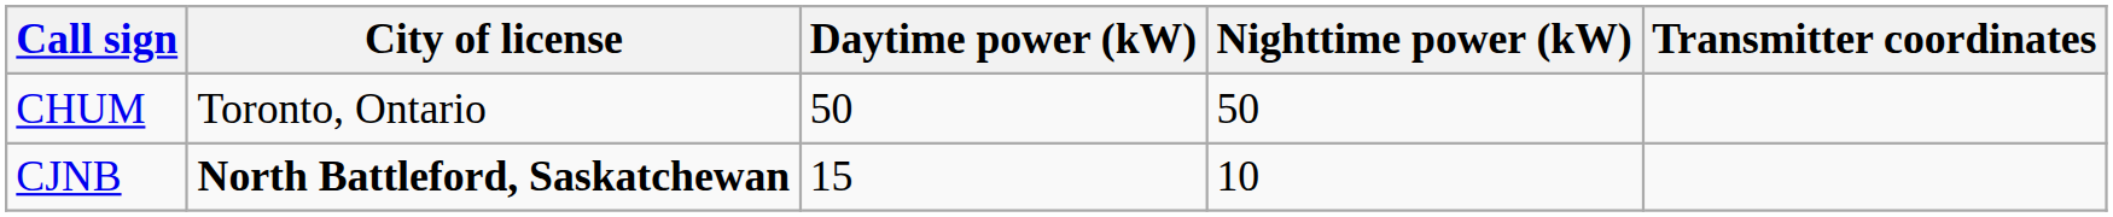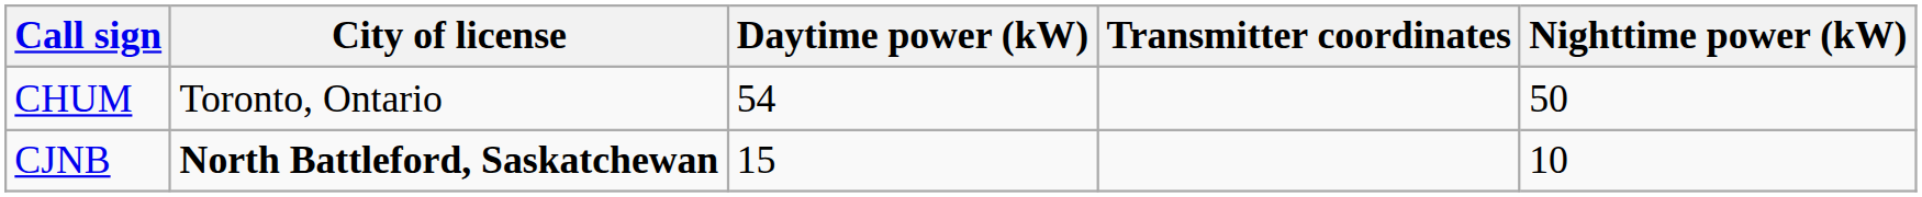columns swapped: Nighttime power (kW) <-> Transmitter coordinates
CHUM | Daytime power (kW): 50 -> 54
